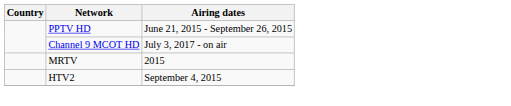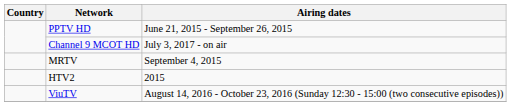MRTV | Airing dates: 2015 -> September 4, 2015
HTV2 | Airing dates: September 4, 2015 -> 2015
+ row: ViuTV | August 14, 2016 - October 23, 2016 (Sunday 12:30 - 15:00 (two consecutive episodes))
